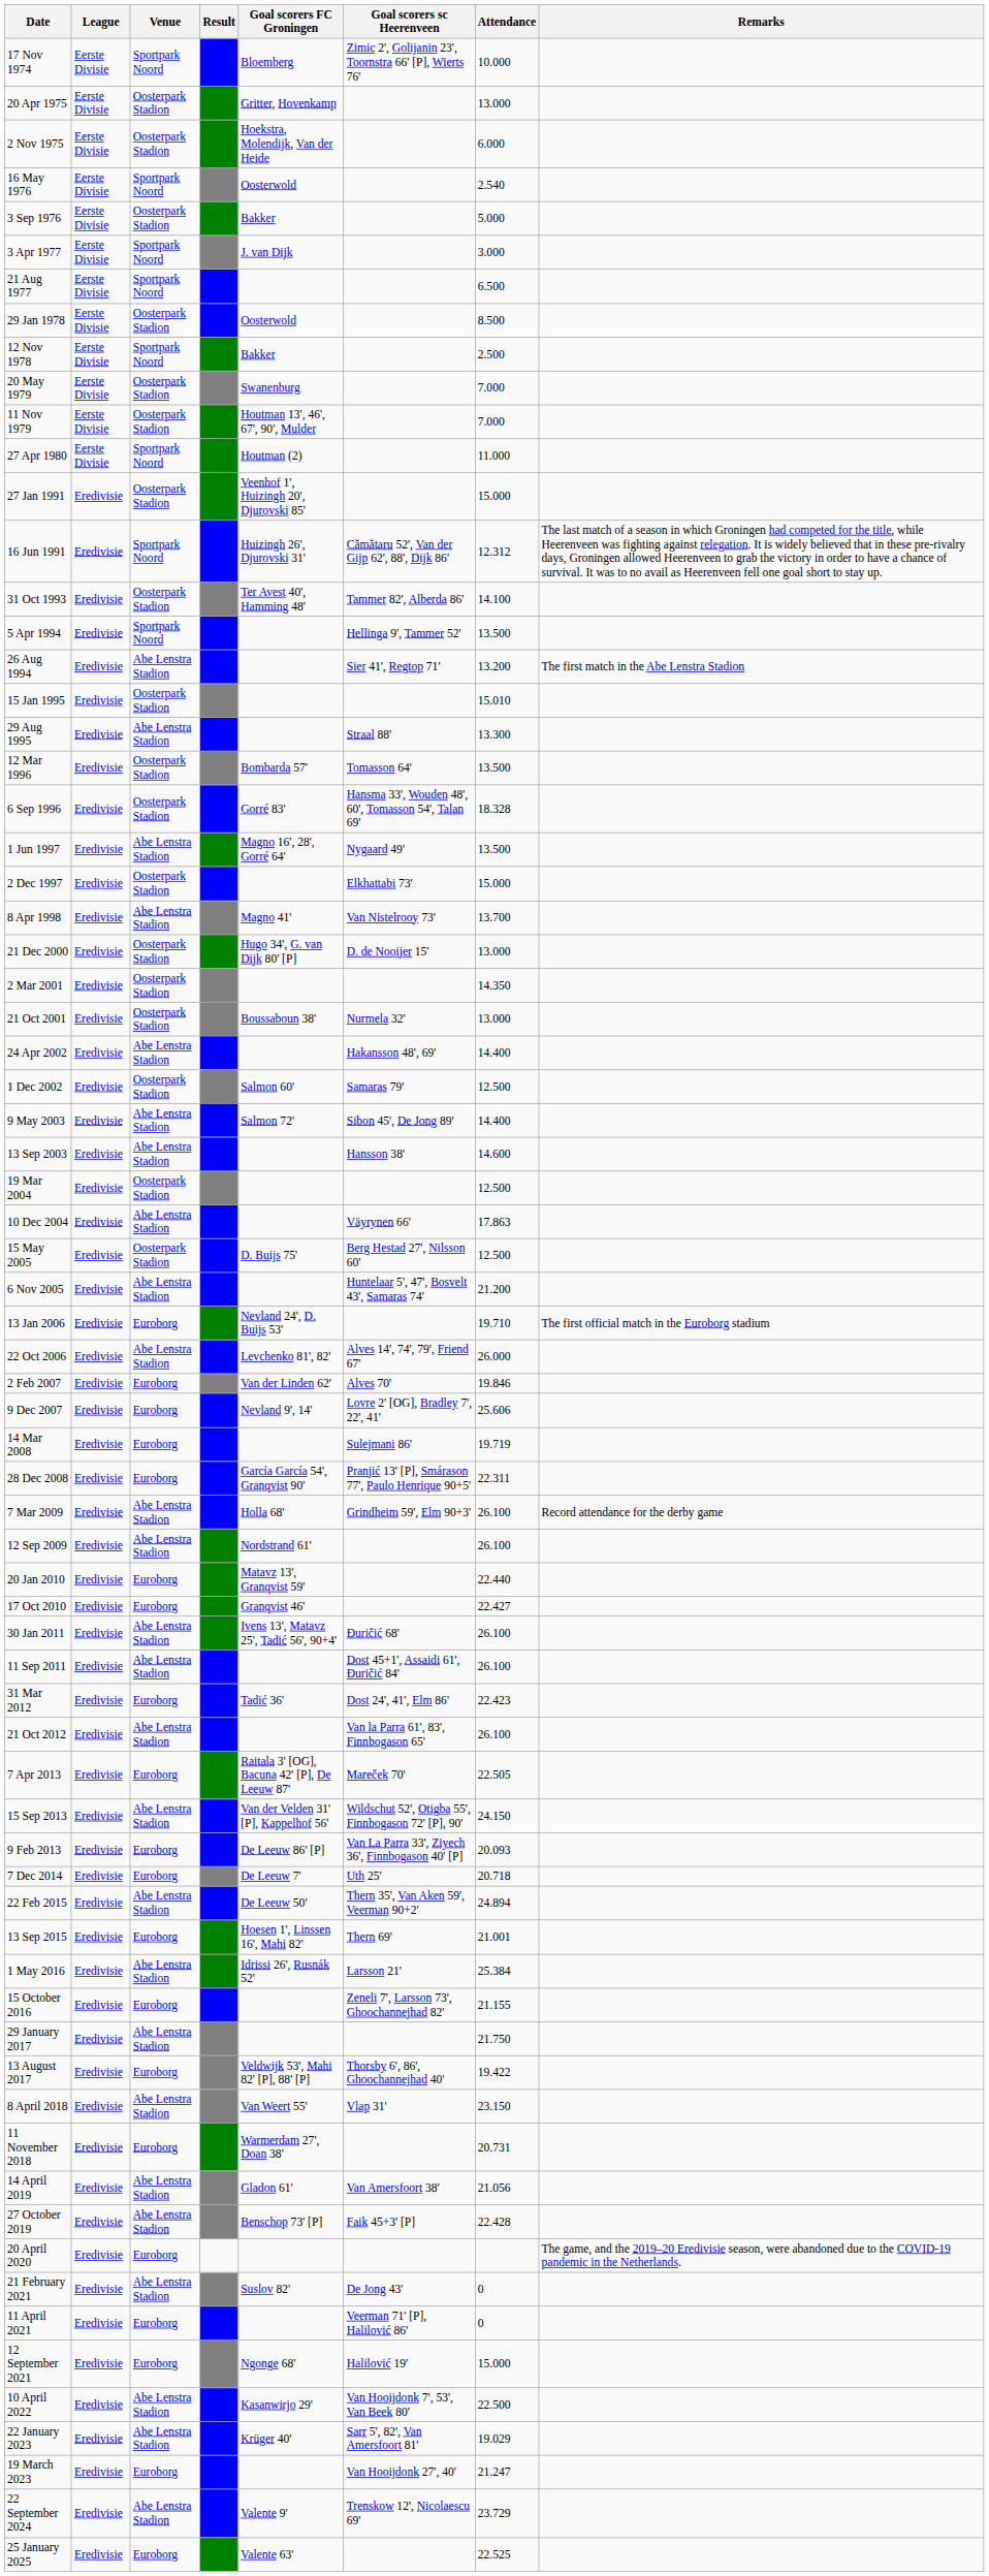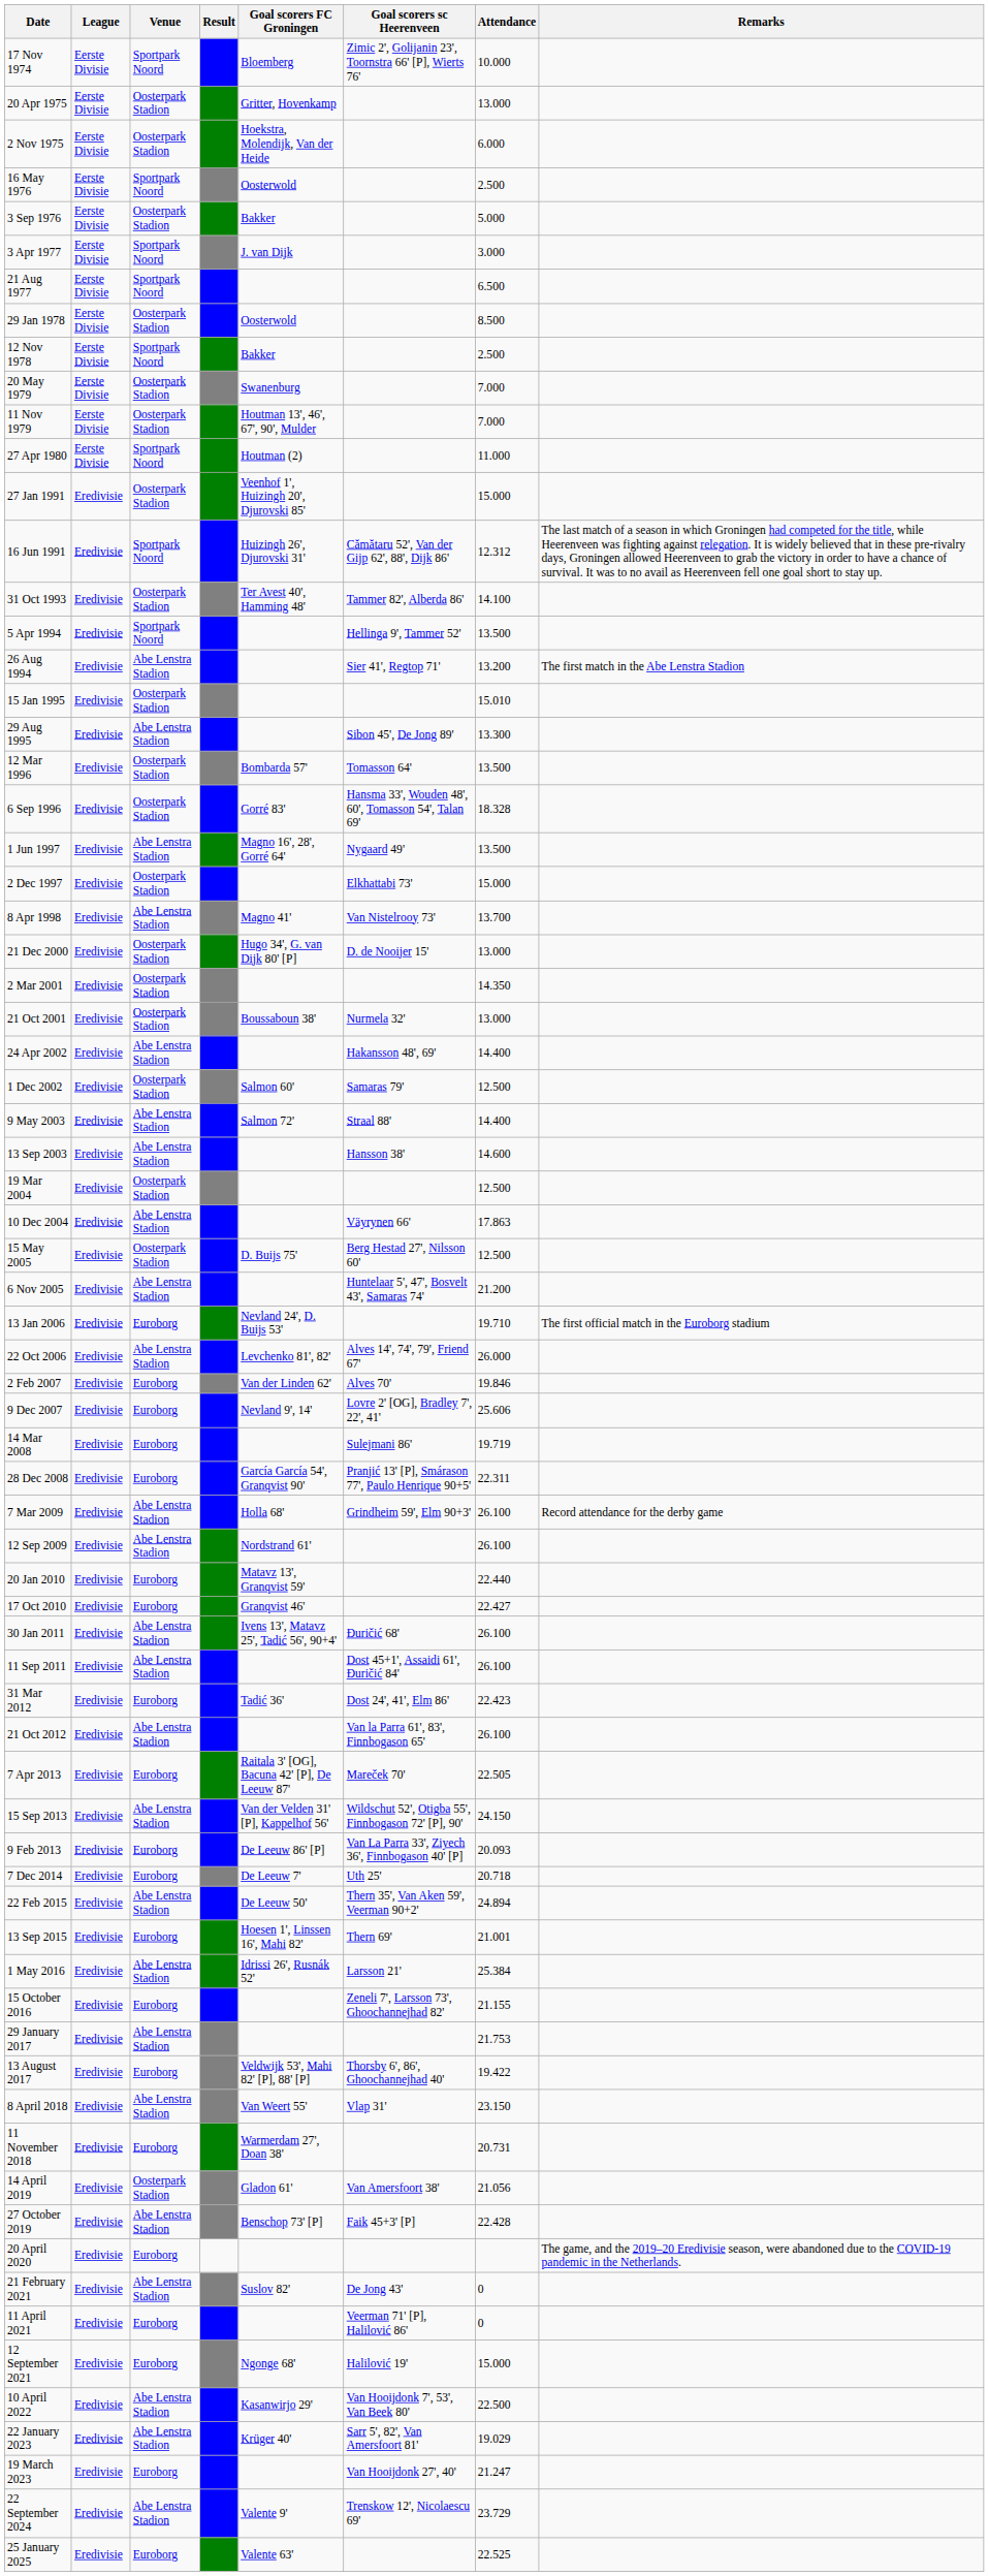16 May 1976 | Attendance: 2.540 -> 2.500
29 Aug 1995 | Goal scorers sc Heerenveen: Straal 88' -> Sibon 45', De Jong 89'
9 May 2003 | Goal scorers sc Heerenveen: Sibon 45', De Jong 89' -> Straal 88'
29 January 2017 | Attendance: 21.750 -> 21.753
14 April 2019 | Venue: Abe Lenstra Stadion -> Oosterpark Stadion
